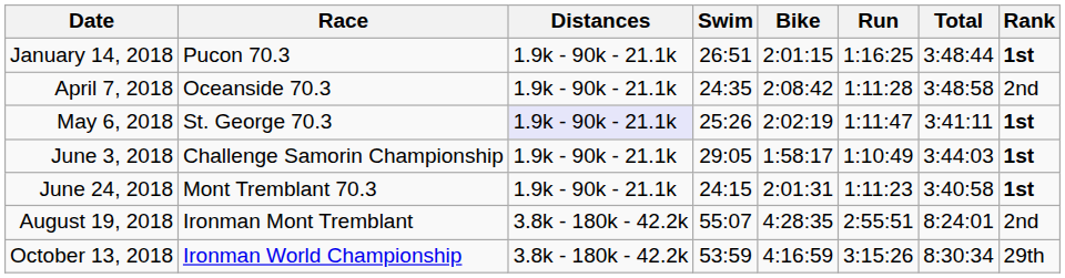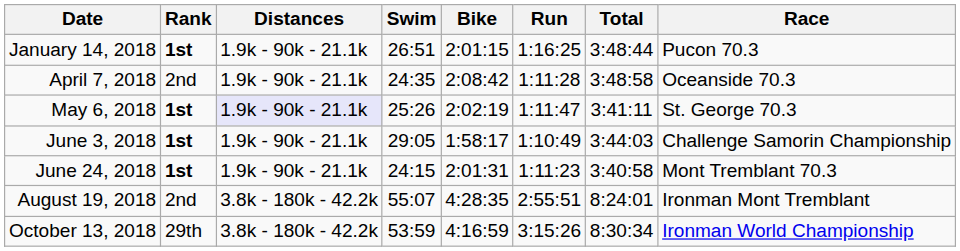columns swapped: Race <-> Rank
